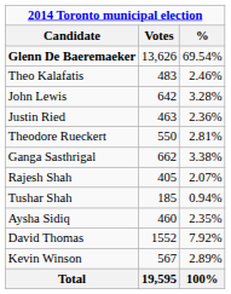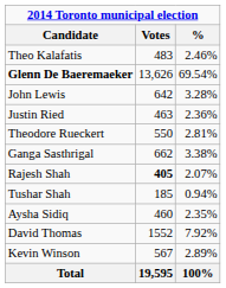rows swapped: Glenn De Baeremaeker <-> Theo Kalafatis
Rajesh Shah | Votes: normal -> bold
